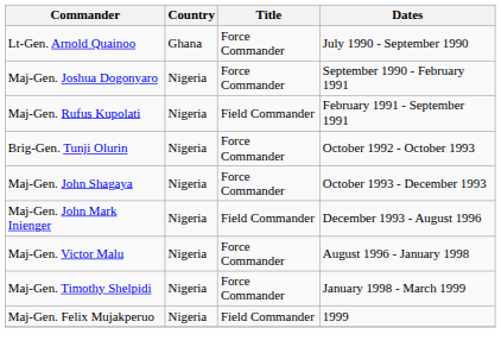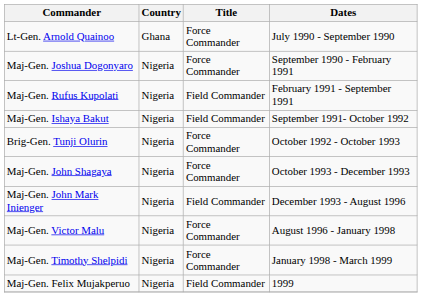+ row: Maj-Gen. Ishaya Bakut | Nigeria | Field Commander | September 1991- October 1992
